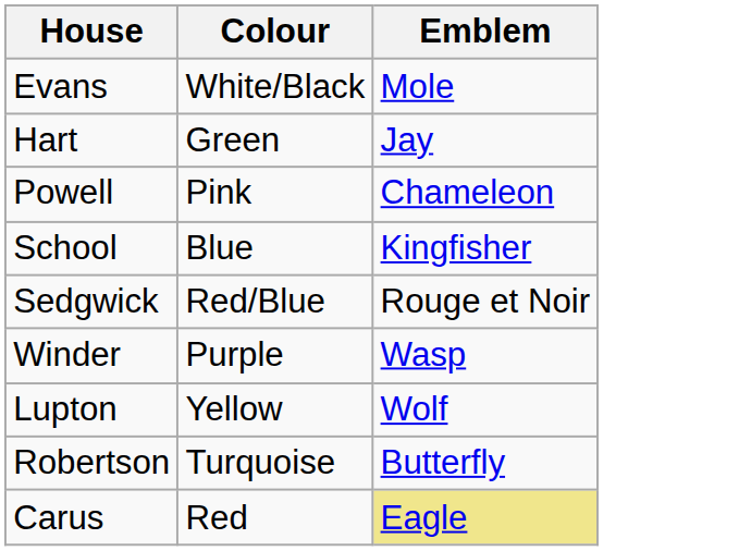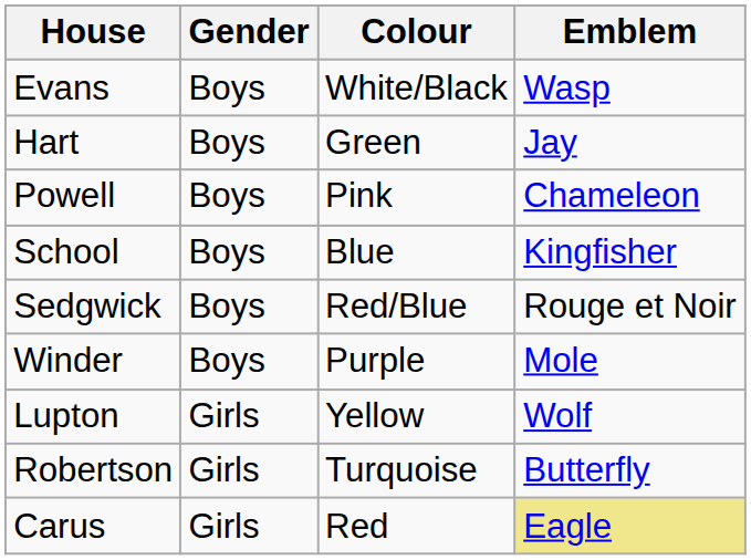+ column: Gender | Boys | Boys | Boys | Boys | Boys | Boys | Girls | Girls | Girls
Evans | Emblem: Mole -> Wasp
Winder | Emblem: Wasp -> Mole
